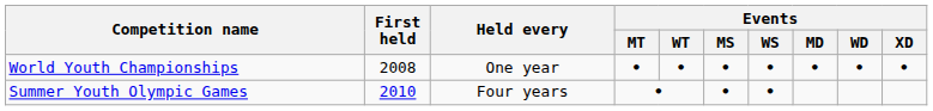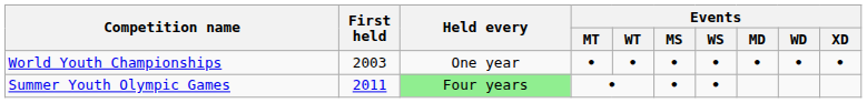World Youth Championships | First held: 2008 -> 2003
Summer Youth Olympic Games | First held: 2010 -> 2011
Summer Youth Olympic Games | Held every: no background -> lightgreen background
